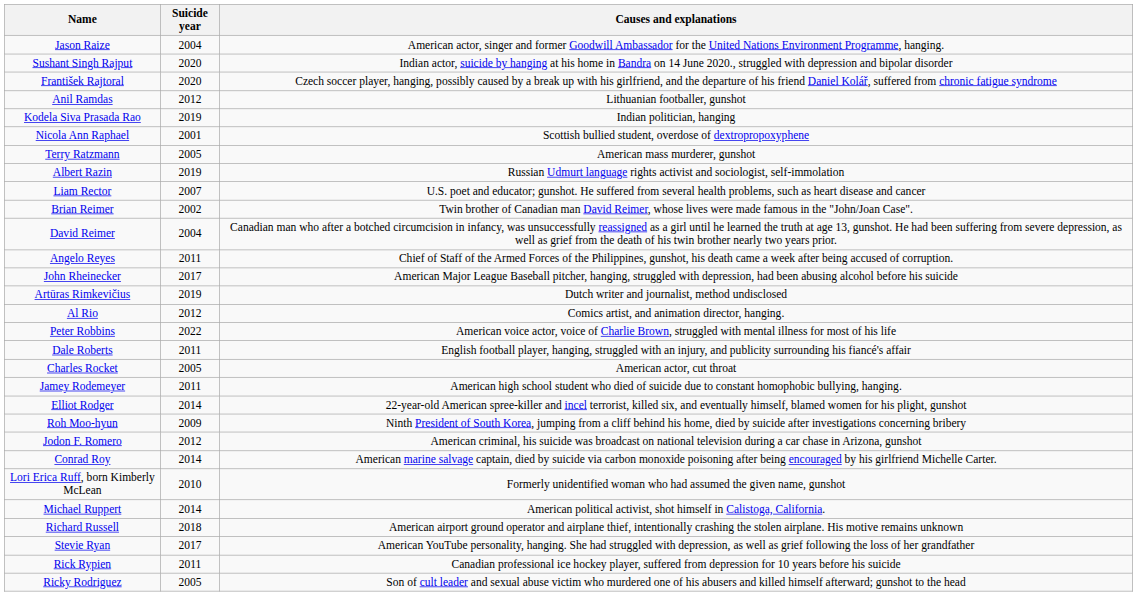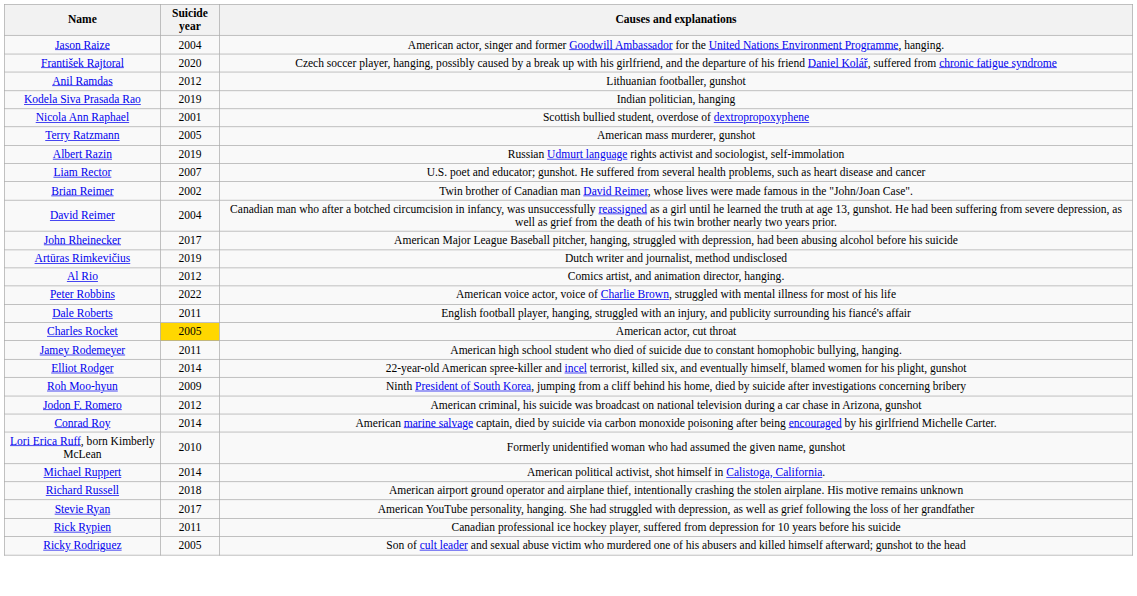- row: Sushant Singh Rajput | 2020 | Indian actor, suicide by hanging at his home in Bandra on 14 June 2020., struggled with depression and bipolar disorder
- row: Angelo Reyes | 2011 | Chief of Staff of the Armed Forces of the Philippines, gunshot, his death came a week after being accused of corruption.
Charles Rocket | Suicide year: no background -> gold background
